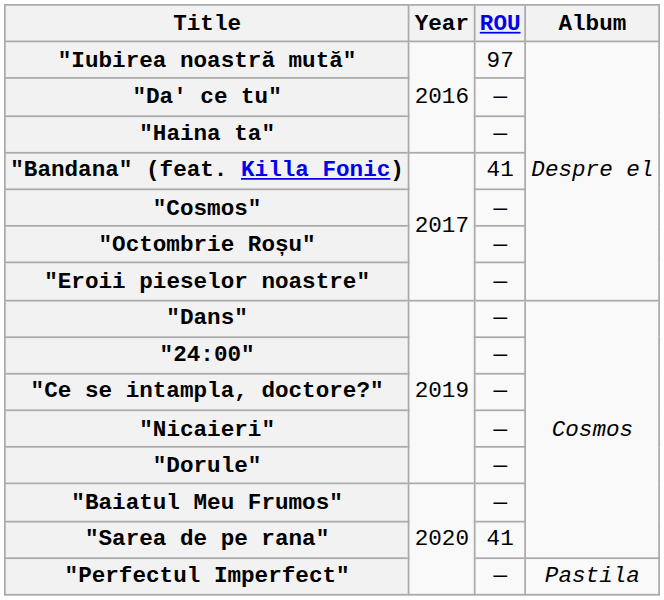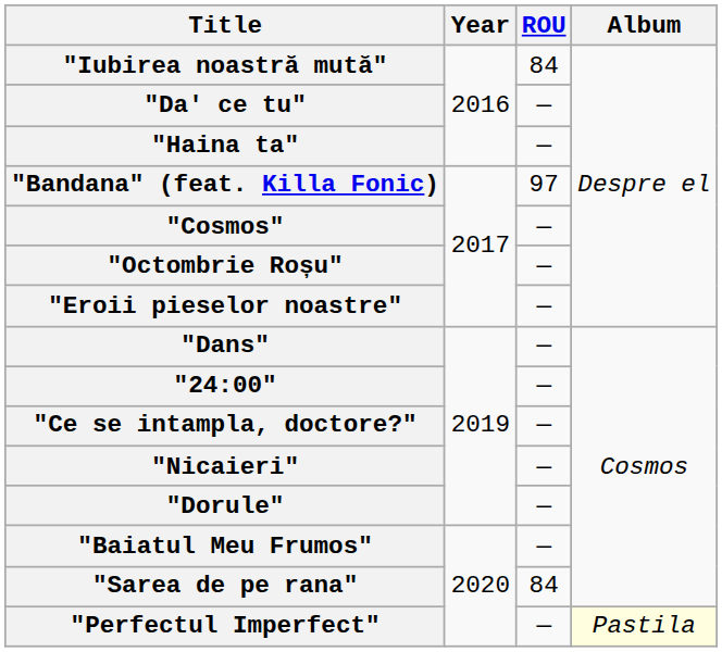"Iubirea noastră mută" | ROU: 97 -> 84
"Bandana" (feat. Killa Fonic) | ROU: 41 -> 97
"Sarea de pe rana" | ROU: 41 -> 84
"Perfectul Imperfect" | Album: no background -> lightyellow background
